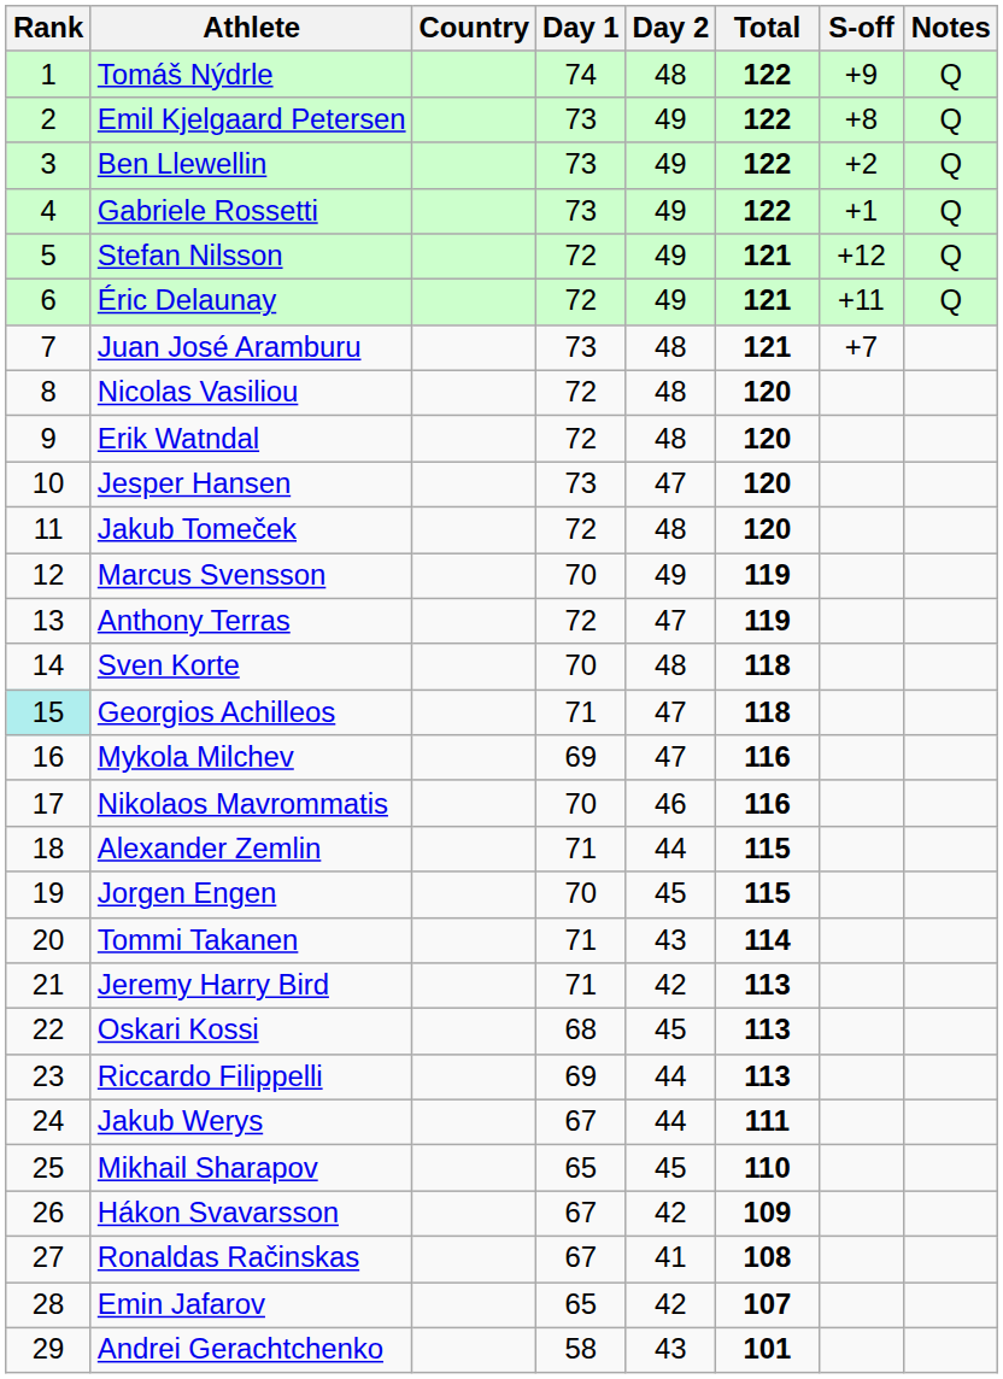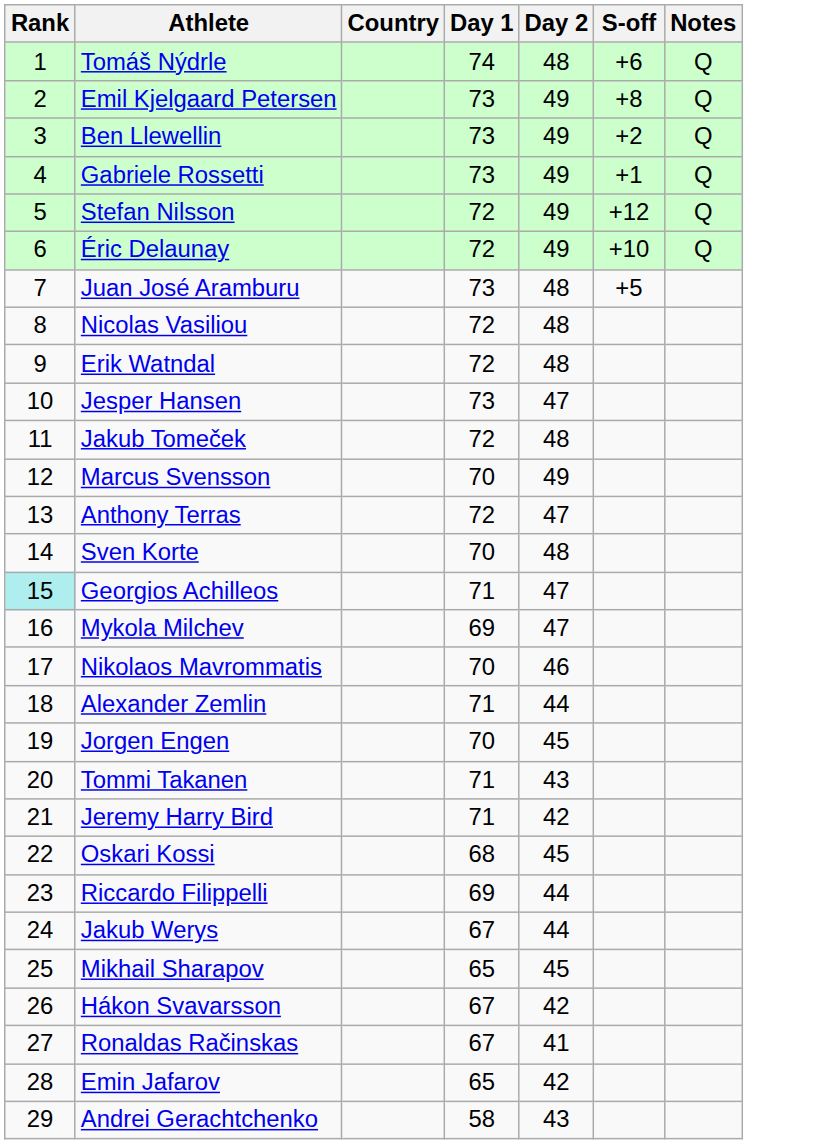- column: Total | 122 | 122 | 122 | 122 | 121 | 121 | 121 | 120 | 120 | 120 | 120 | 119 | 119 | 118 | 118 | 116 | 116 | 115 | 115 | 114 | 113 | 113 | 113 | 111 | 110 | 109 | 108 | 107 | 101
Tomáš Nýdrle | S-off: +9 -> +6
Éric Delaunay | S-off: +11 -> +10
Juan José Aramburu | S-off: +7 -> +5
